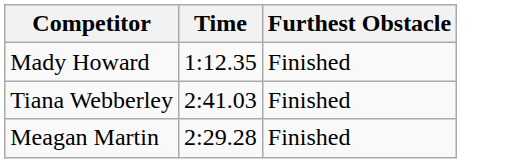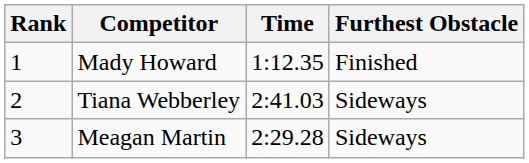+ column: Rank | 1 | 2 | 3
Tiana Webberley | Furthest Obstacle: Finished -> Sideways
Meagan Martin | Furthest Obstacle: Finished -> Sideways
